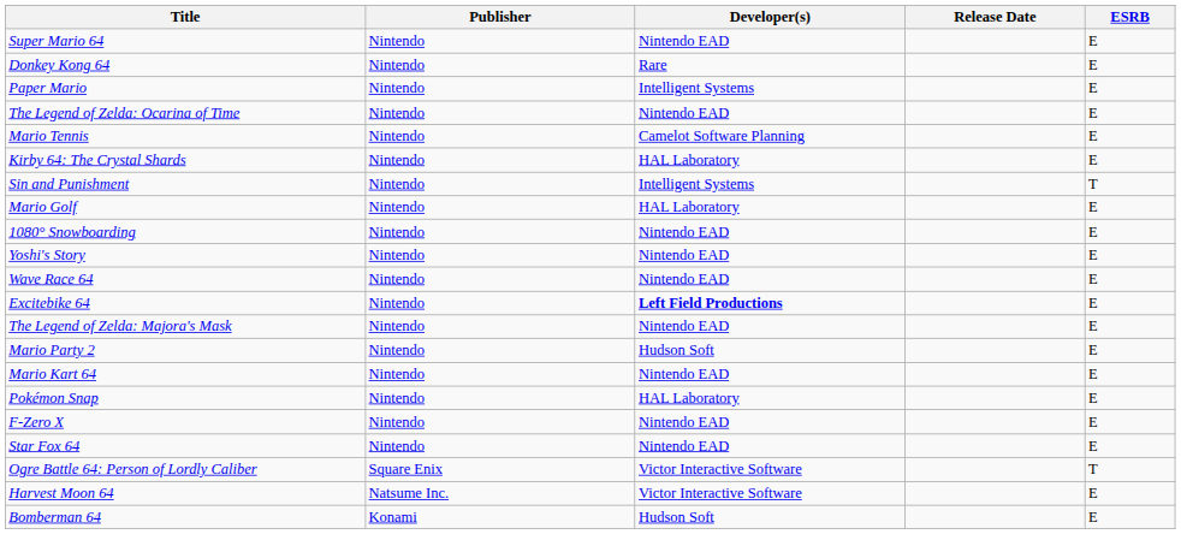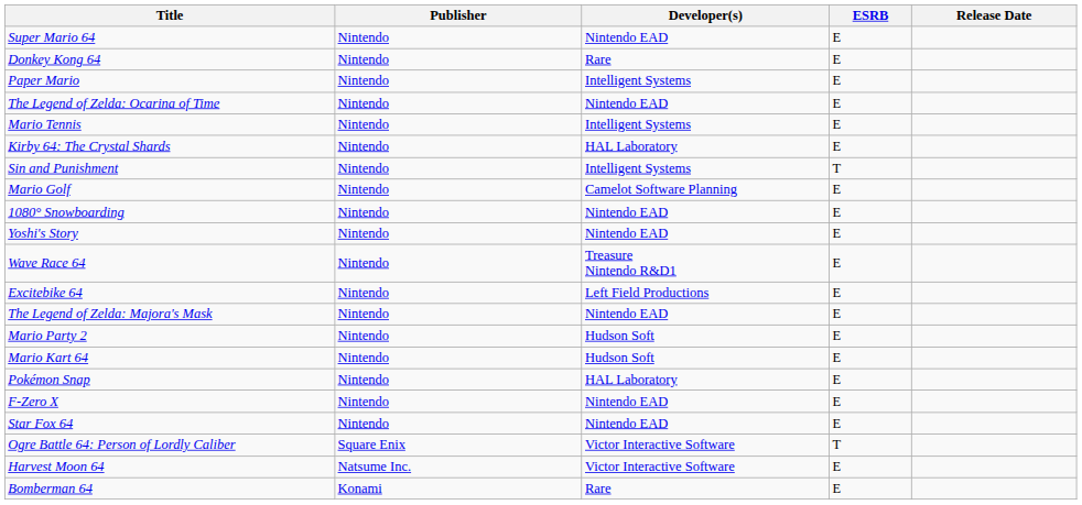columns swapped: Release Date <-> ESRB
Mario Tennis | Developer(s): Camelot Software Planning -> Intelligent Systems
Mario Golf | Developer(s): HAL Laboratory -> Camelot Software Planning
Wave Race 64 | Developer(s): Nintendo EAD -> Treasure Nintendo R&D1
Excitebike 64 | Developer(s): bold -> normal
Mario Kart 64 | Developer(s): Nintendo EAD -> Hudson Soft
Bomberman 64 | Developer(s): Hudson Soft -> Rare
